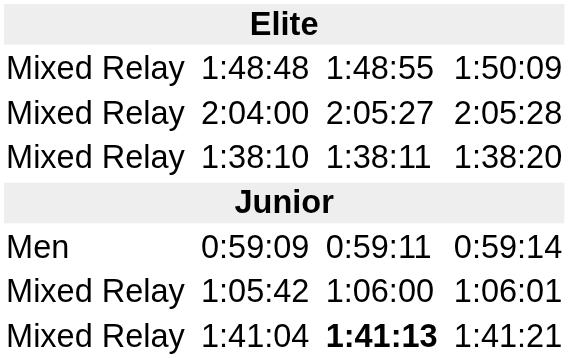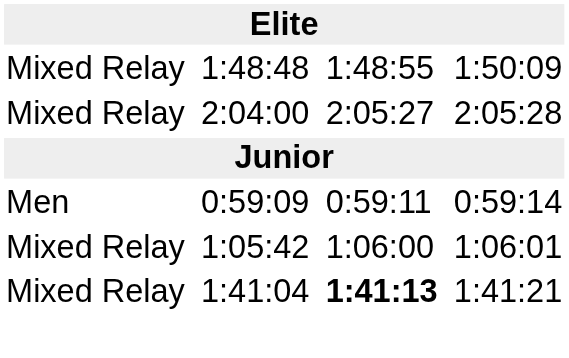- row: Mixed Relay | 1:38:10 | 1:38:11 | 1:38:20
